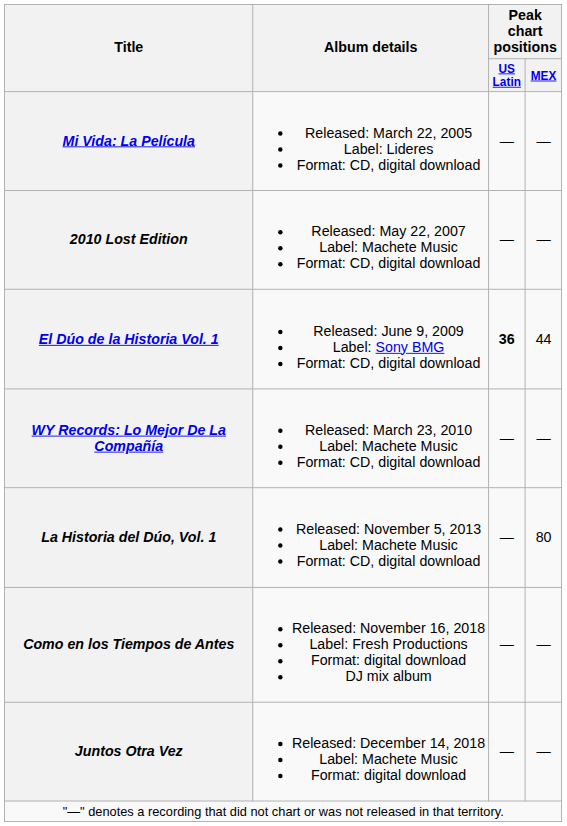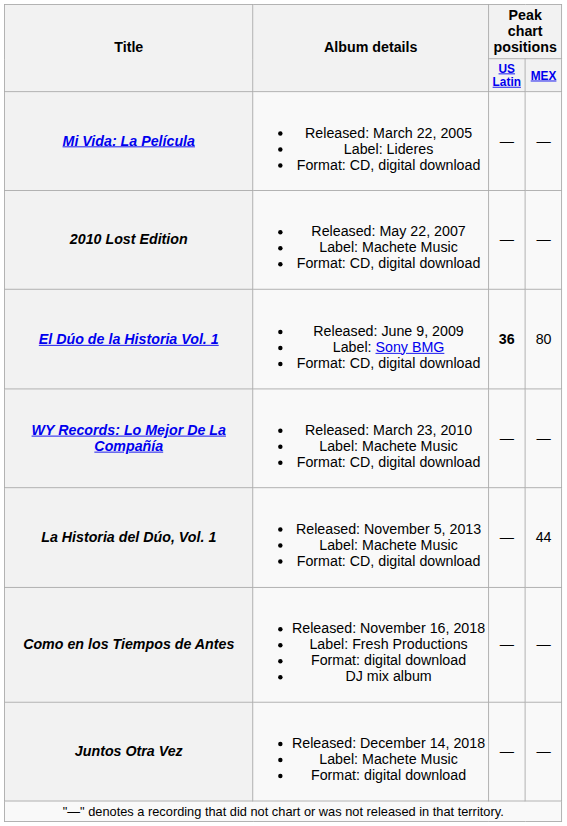El Dúo de la Historia Vol. 1 | Peak chart positions / MEX: 44 -> 80
La Historia del Dúo, Vol. 1 | Peak chart positions / MEX: 80 -> 44
